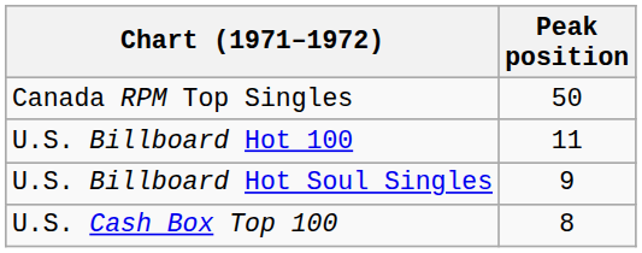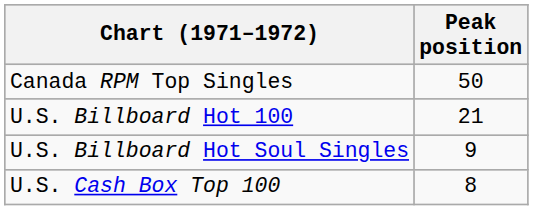U.S. Billboard Hot 100 | Peak position: 11 -> 21
